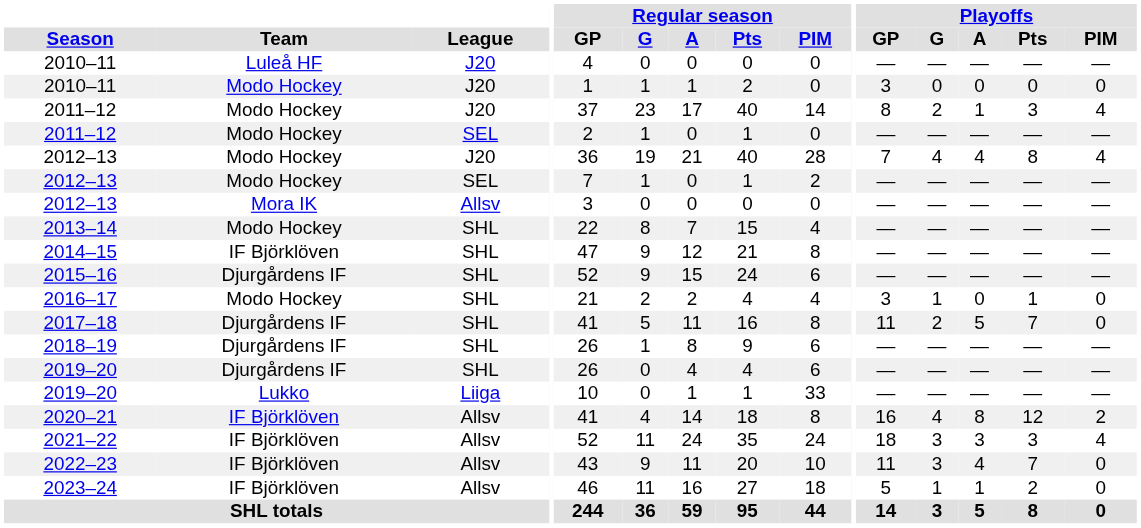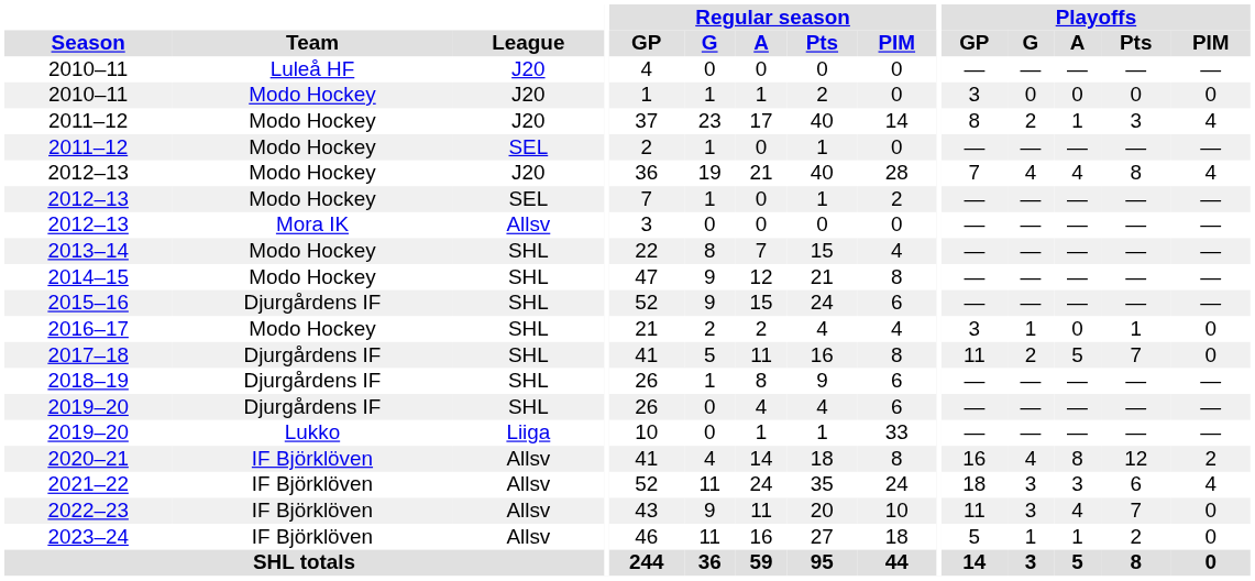2014–15 | Team: IF Björklöven -> Modo Hockey
2021–22 | Playoffs / Pts: 3 -> 6
